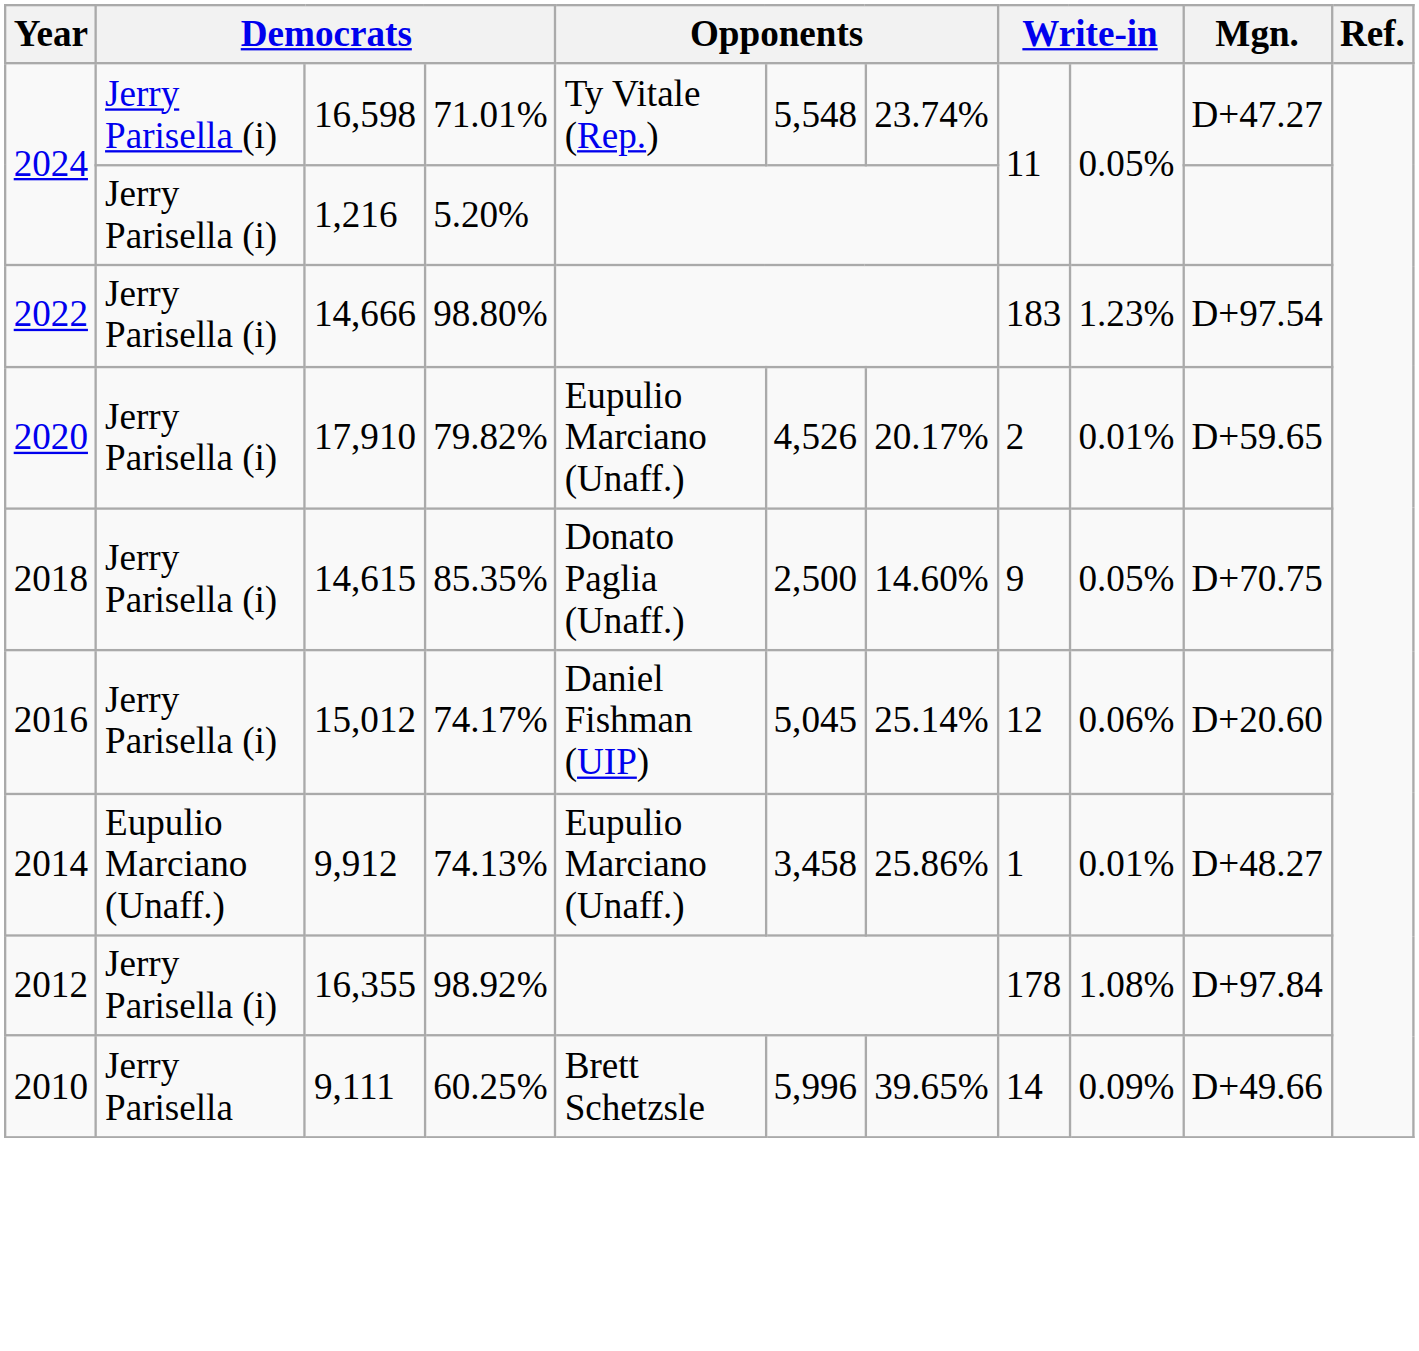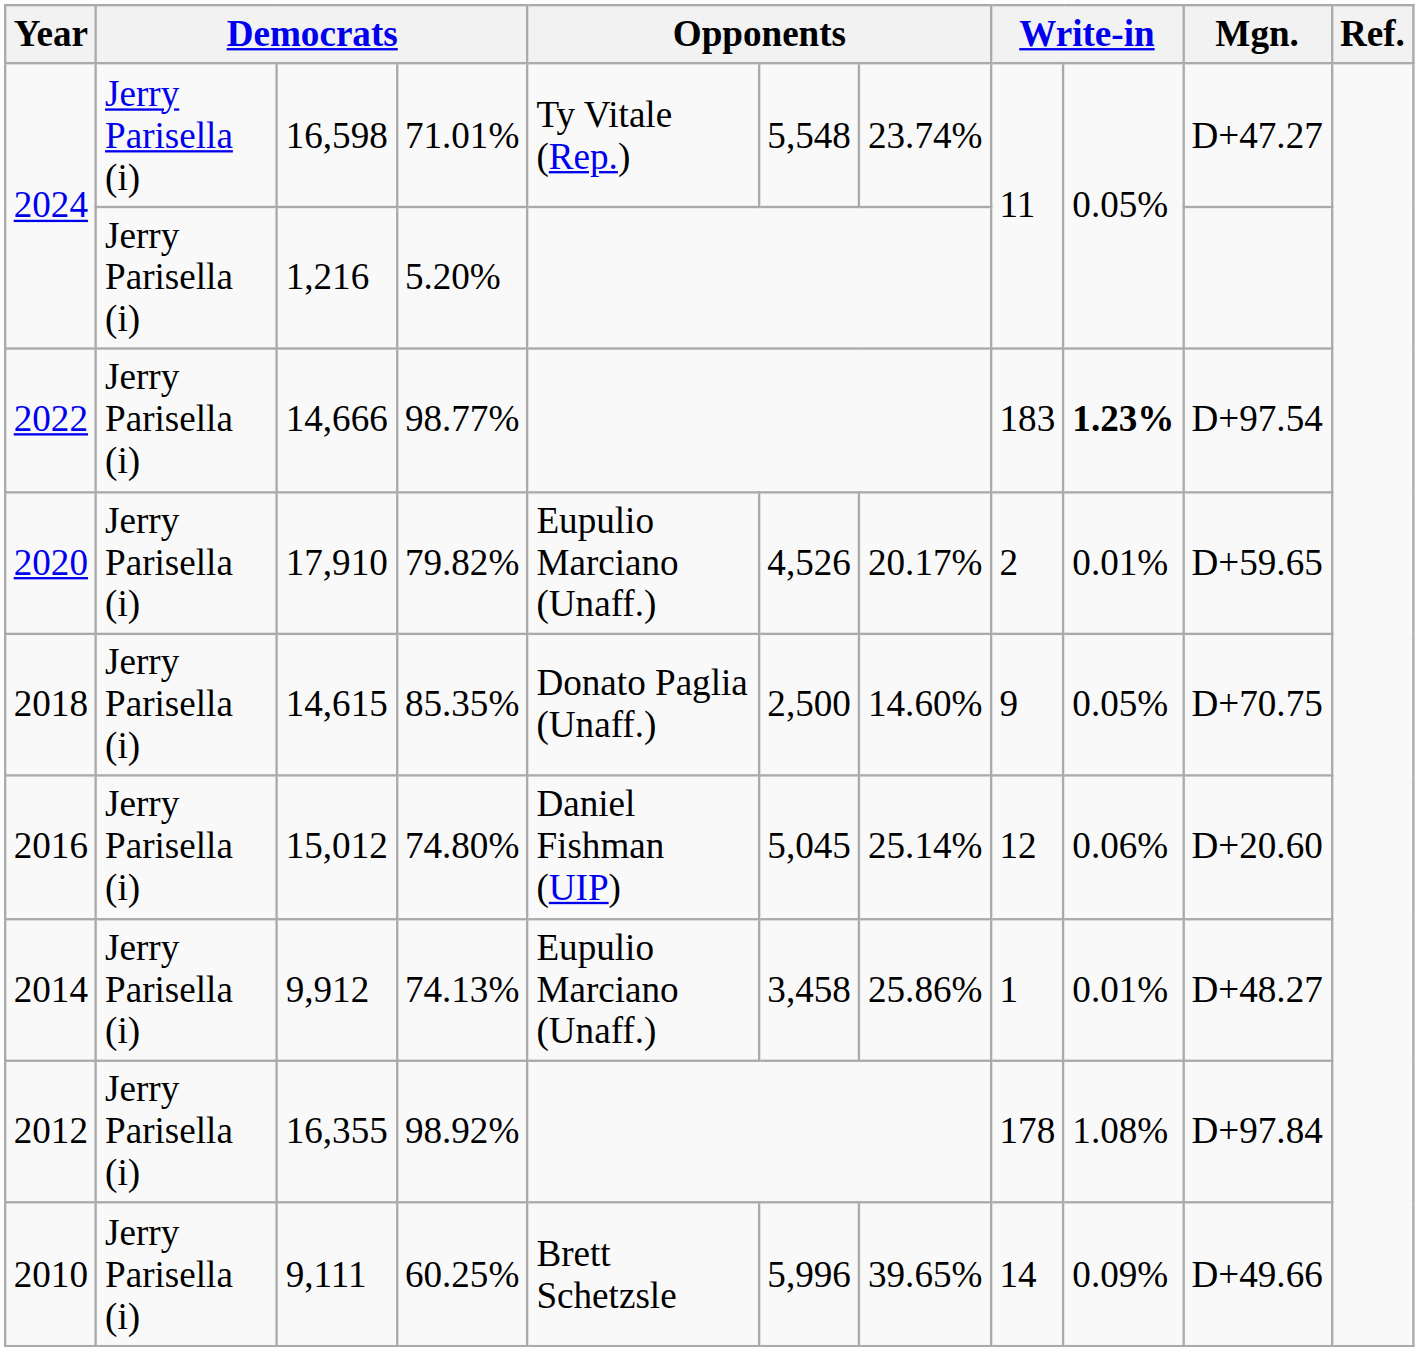14,666 | column 4: 98.80% -> 98.77%
14,666 | column 9: normal -> bold
15,012 | column 4: 74.17% -> 74.80%
9,912 | column 2: Eupulio Marciano (Unaff.) -> Jerry Parisella (i)
9,111 | column 2: Jerry Parisella -> Jerry Parisella (i)
